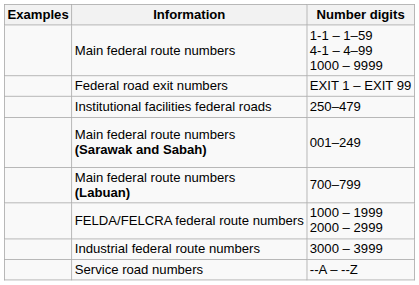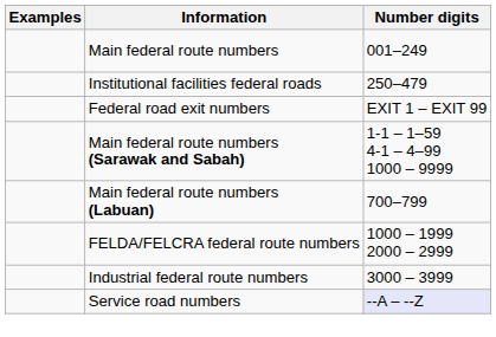Main federal route numbers | Number digits: 1-1 – 1–59 4-1 – 4–99 1000 – 9999 -> 001–249
rows swapped: Institutional facilities federal roads <-> Federal road exit numbers
Main federal route numbers (Sarawak and Sabah) | Number digits: 001–249 -> 1-1 – 1–59 4-1 – 4–99 1000 – 9999
Service road numbers | Number digits: no background -> lavender background
